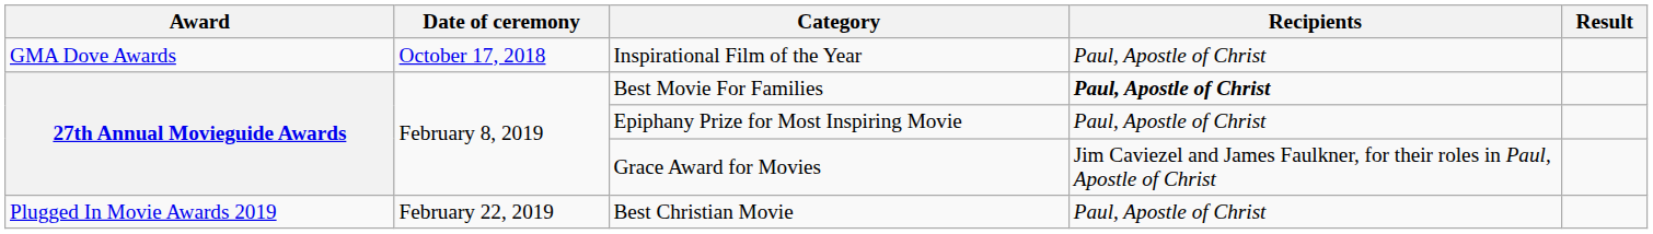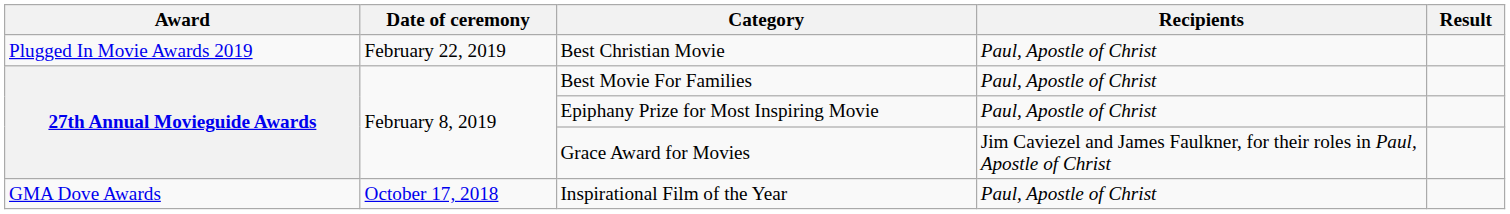rows swapped: Inspirational Film of the Year <-> Best Christian Movie
Best Movie For Families | Recipients: bold -> normal
